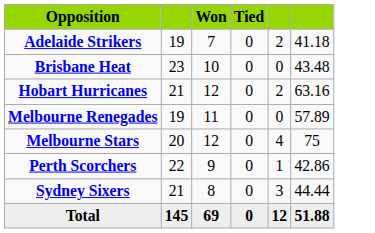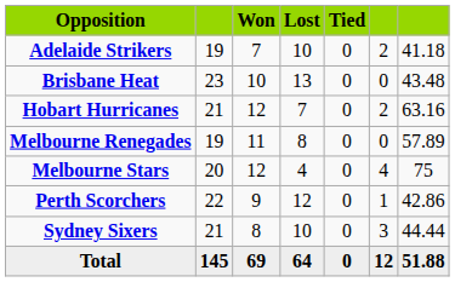+ column: Lost | 10 | 13 | 7 | 8 | 4 | 12 | 10 | 64
